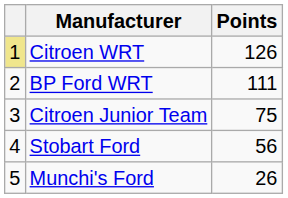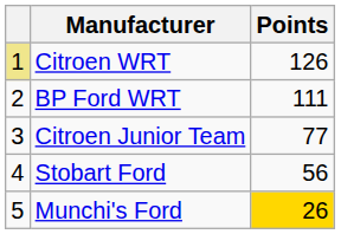Citroen Junior Team | Points: 75 -> 77
Munchi's Ford | Points: no background -> gold background
